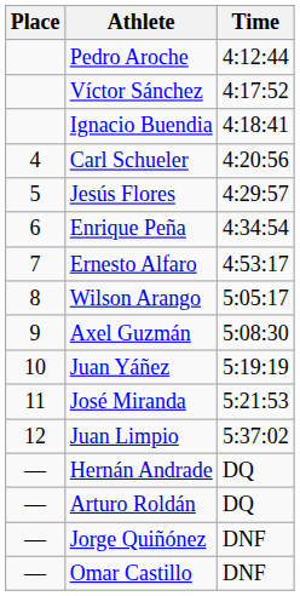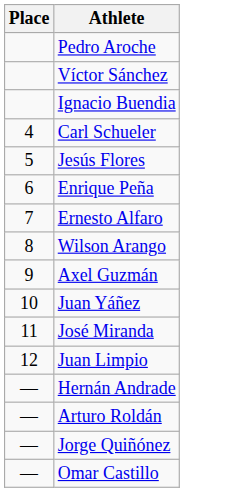- column: Time | 4:12:44 | 4:17:52 | 4:18:41 | 4:20:56 | 4:29:57 | 4:34:54 | 4:53:17 | 5:05:17 | 5:08:30 | 5:19:19 | 5:21:53 | 5:37:02 | DQ | DQ | DNF | DNF
